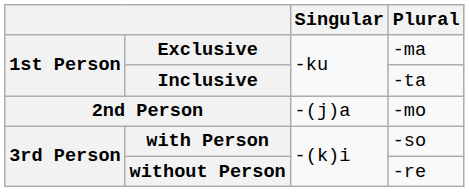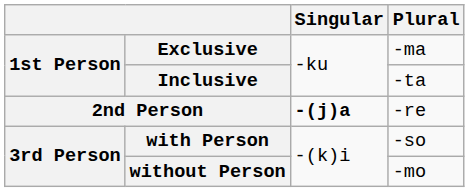2nd Person | Singular: normal -> bold
2nd Person | Plural: -mo -> -re
without Person | Plural: -re -> -mo
